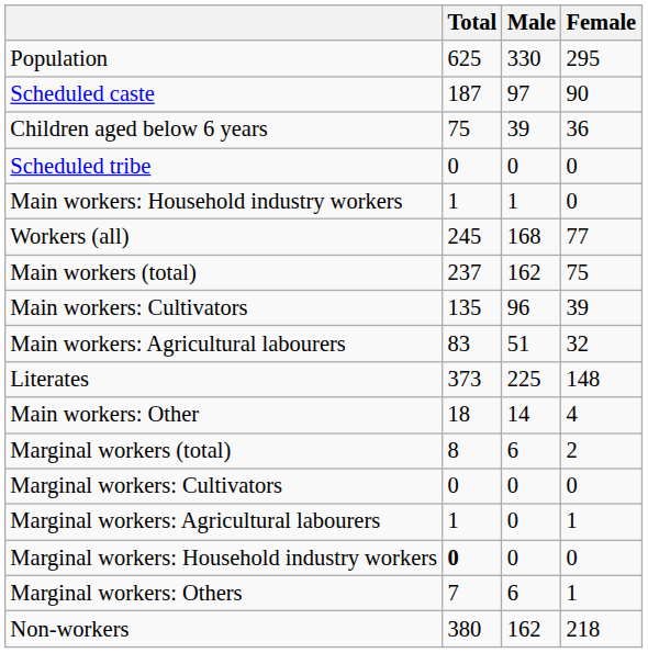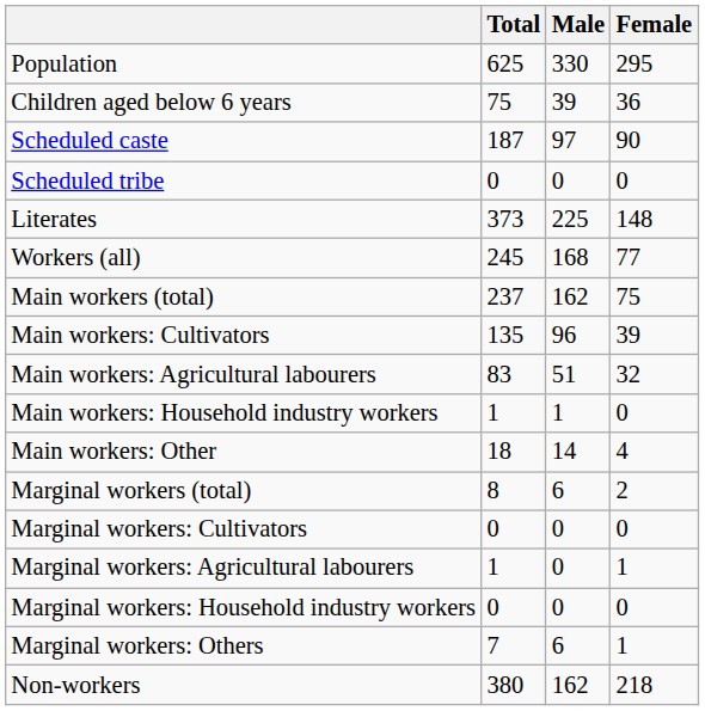rows swapped: Children aged below 6 years <-> Scheduled caste
rows swapped: Literates <-> Main workers: Household industry workers
Marginal workers: Household industry workers | Total: bold -> normal
